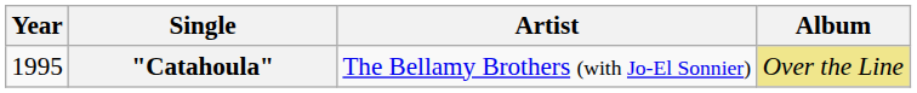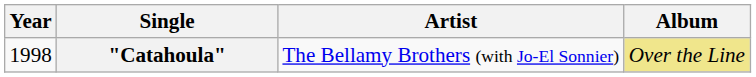"Catahoula" | Year: 1995 -> 1998
